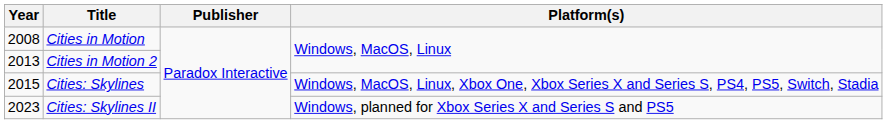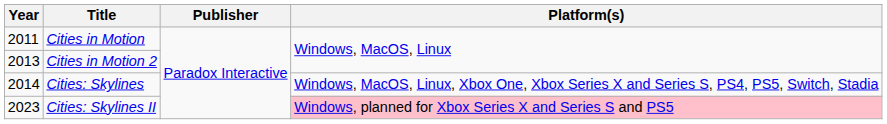Cities in Motion | Year: 2008 -> 2011
Cities: Skylines | Year: 2015 -> 2014
Cities: Skylines II | Platform(s): no background -> pink background
